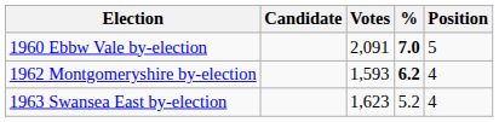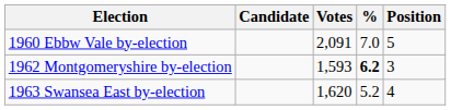1960 Ebbw Vale by-election | %: bold -> normal
1962 Montgomeryshire by-election | Position: 4 -> 3
1963 Swansea East by-election | Votes: 1,623 -> 1,620
